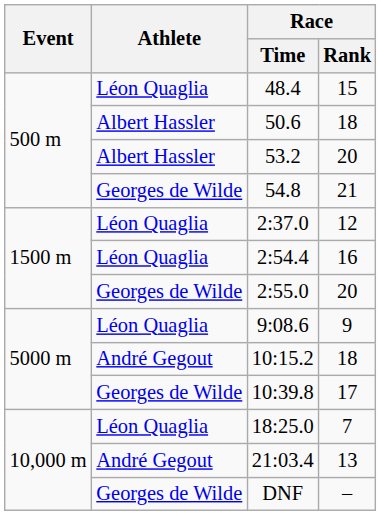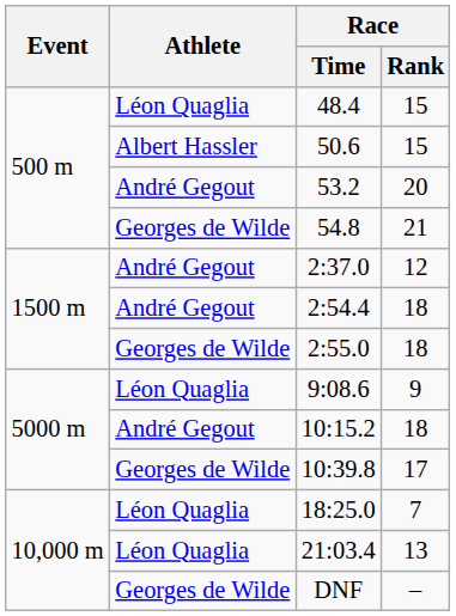50.6 | Race / Rank: 18 -> 15
53.2 | Athlete: Albert Hassler -> André Gegout
2:37.0 | Athlete: Léon Quaglia -> André Gegout
2:54.4 | Athlete: Léon Quaglia -> André Gegout
2:54.4 | Race / Rank: 16 -> 18
2:55.0 | Race / Rank: 20 -> 18
21:03.4 | Athlete: André Gegout -> Léon Quaglia
